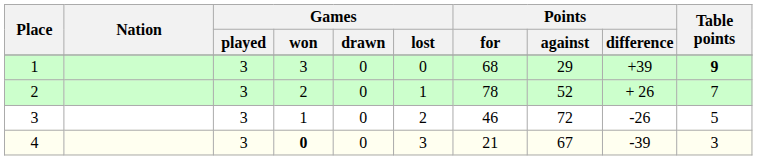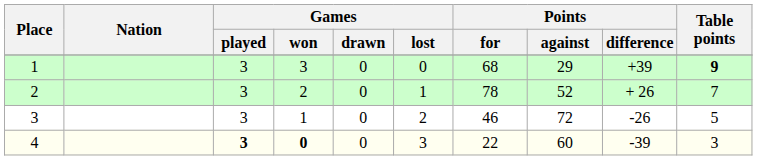4 | Games / played: normal -> bold
4 | Points / for: 21 -> 22
4 | Points / against: 67 -> 60
